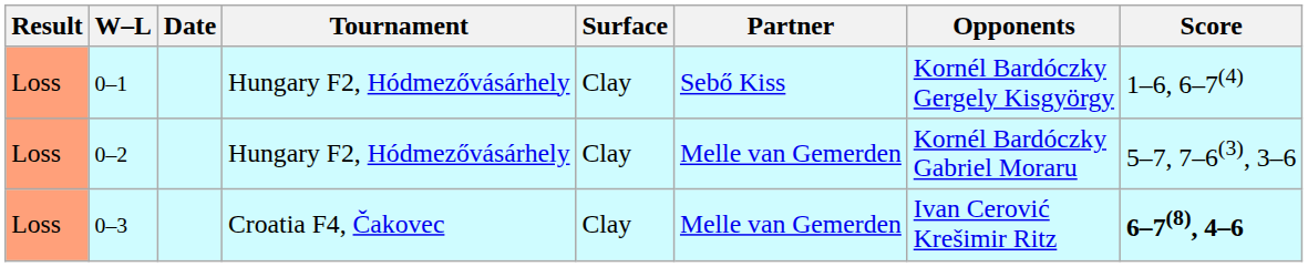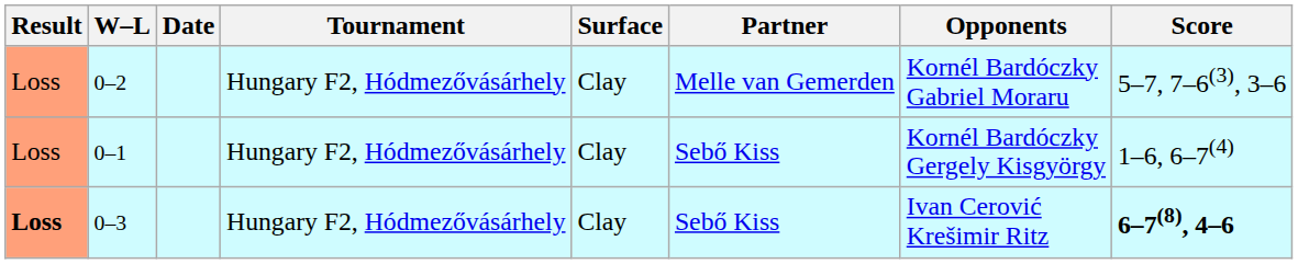rows swapped: 0–1 <-> 0–2
0–3 | Result: normal -> bold
0–3 | Tournament: Croatia F4, Čakovec -> Hungary F2, Hódmezővásárhely
0–3 | Partner: Melle van Gemerden -> Sebő Kiss
